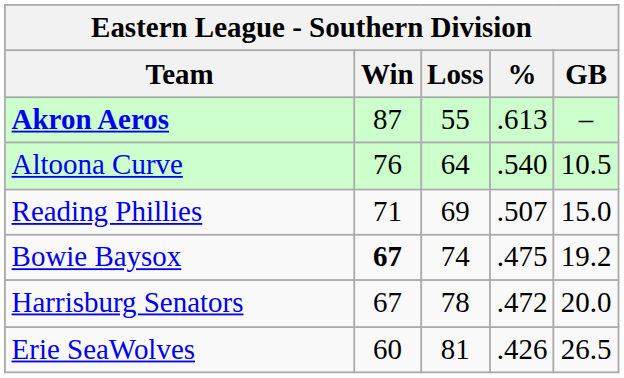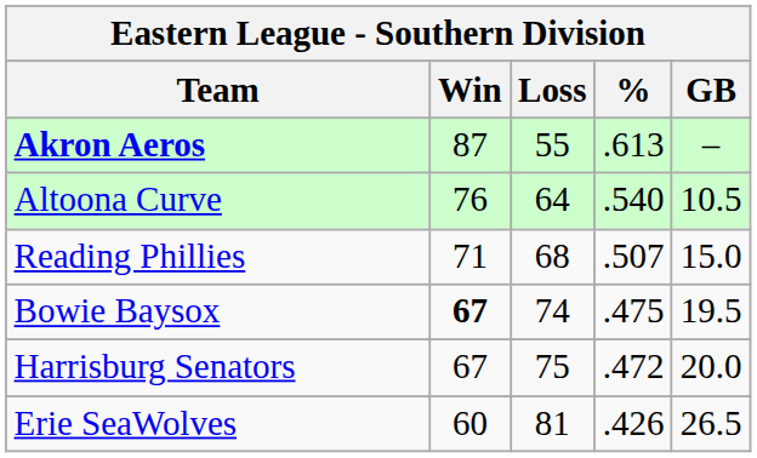Reading Phillies | Loss: 69 -> 68
Bowie Baysox | GB: 19.2 -> 19.5
Harrisburg Senators | Loss: 78 -> 75
